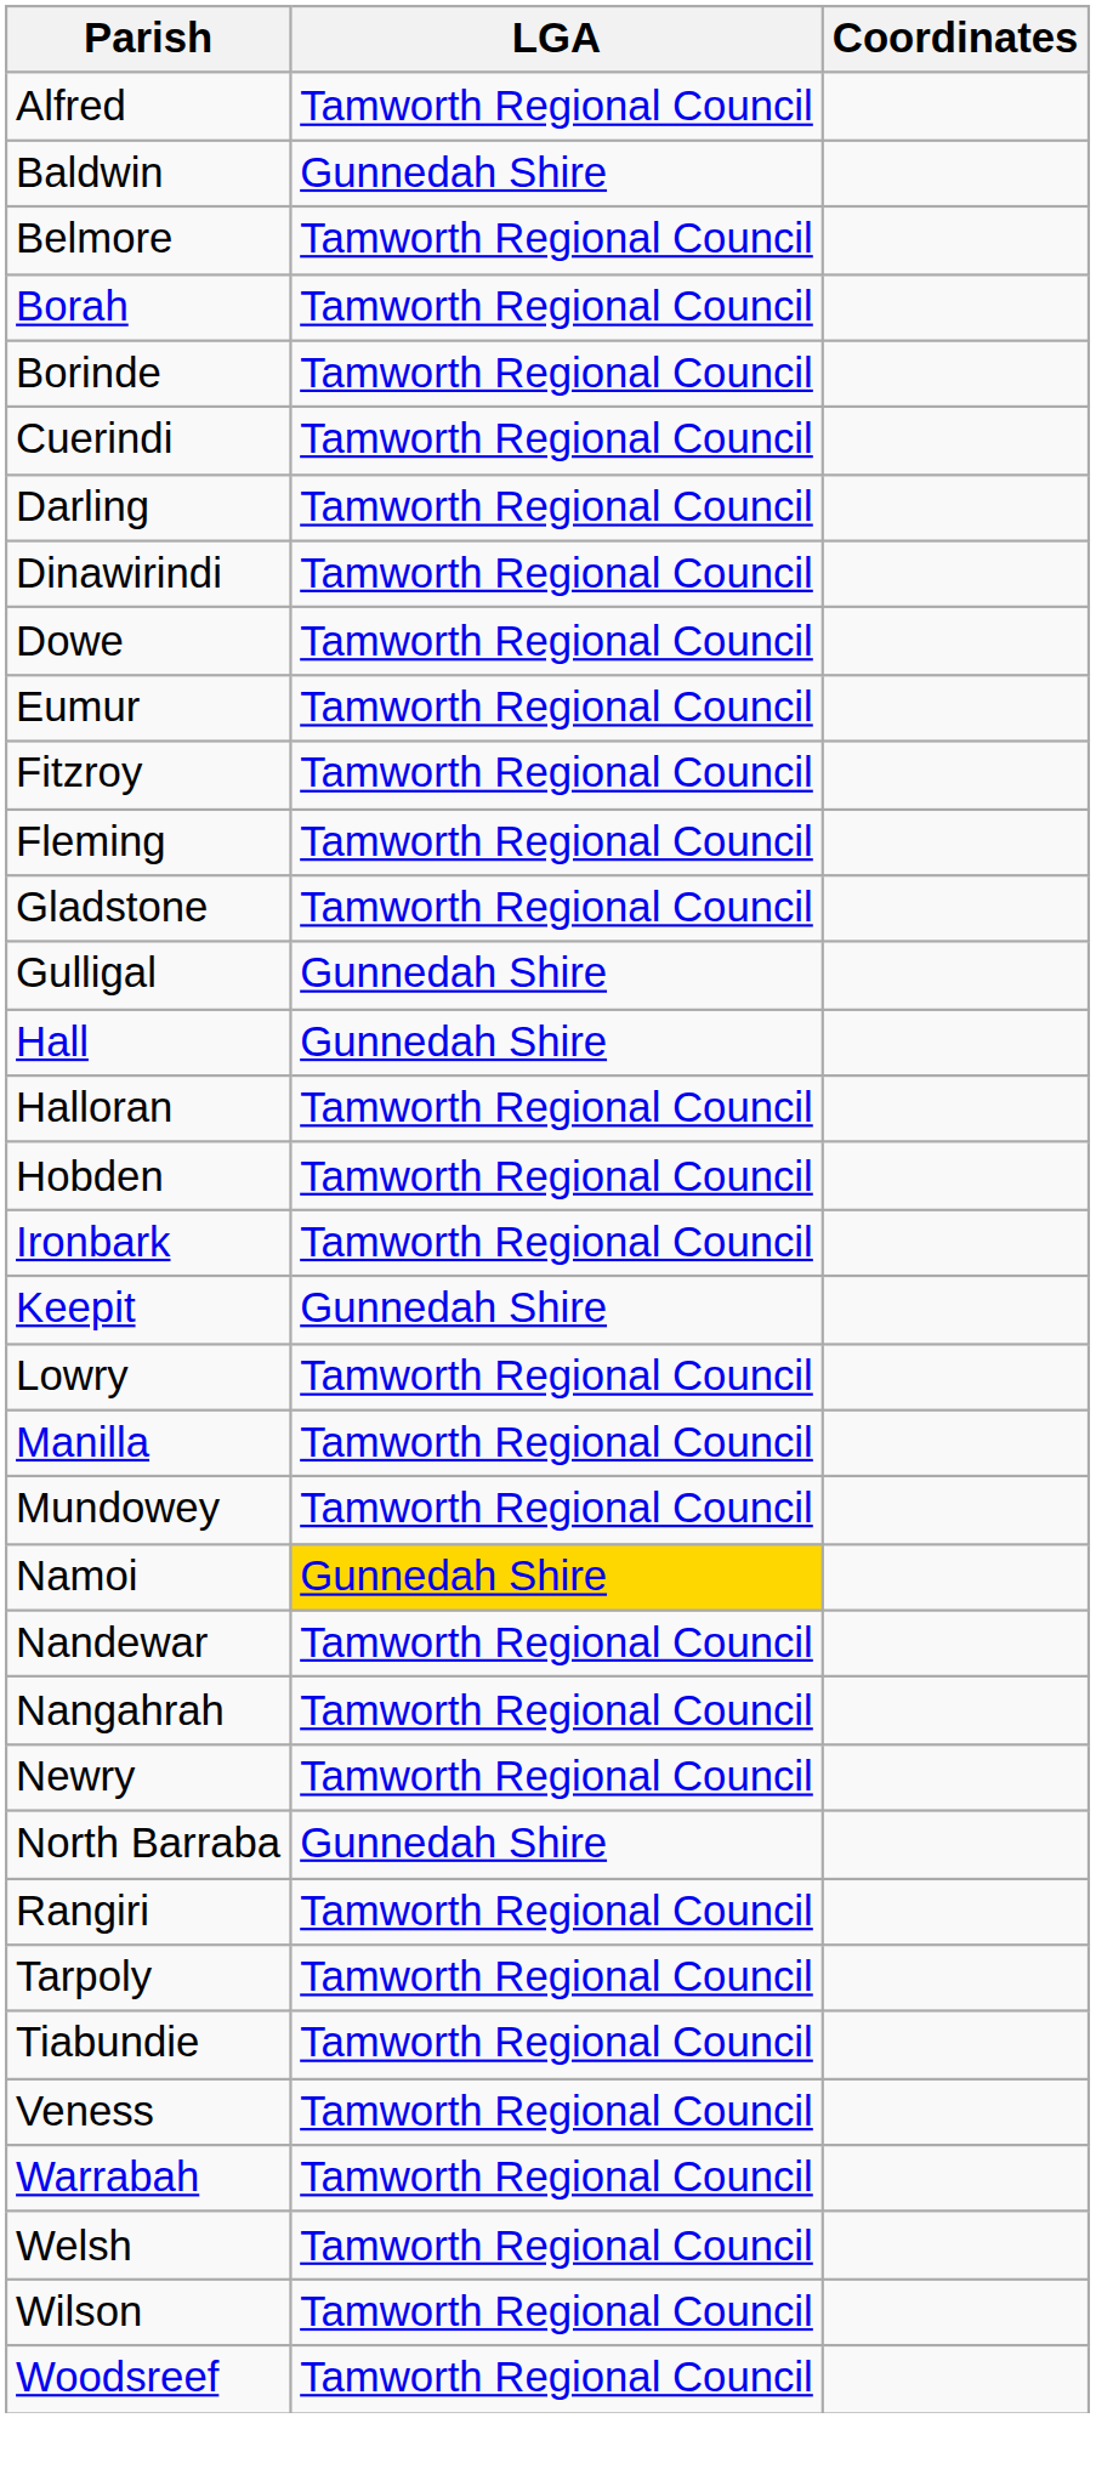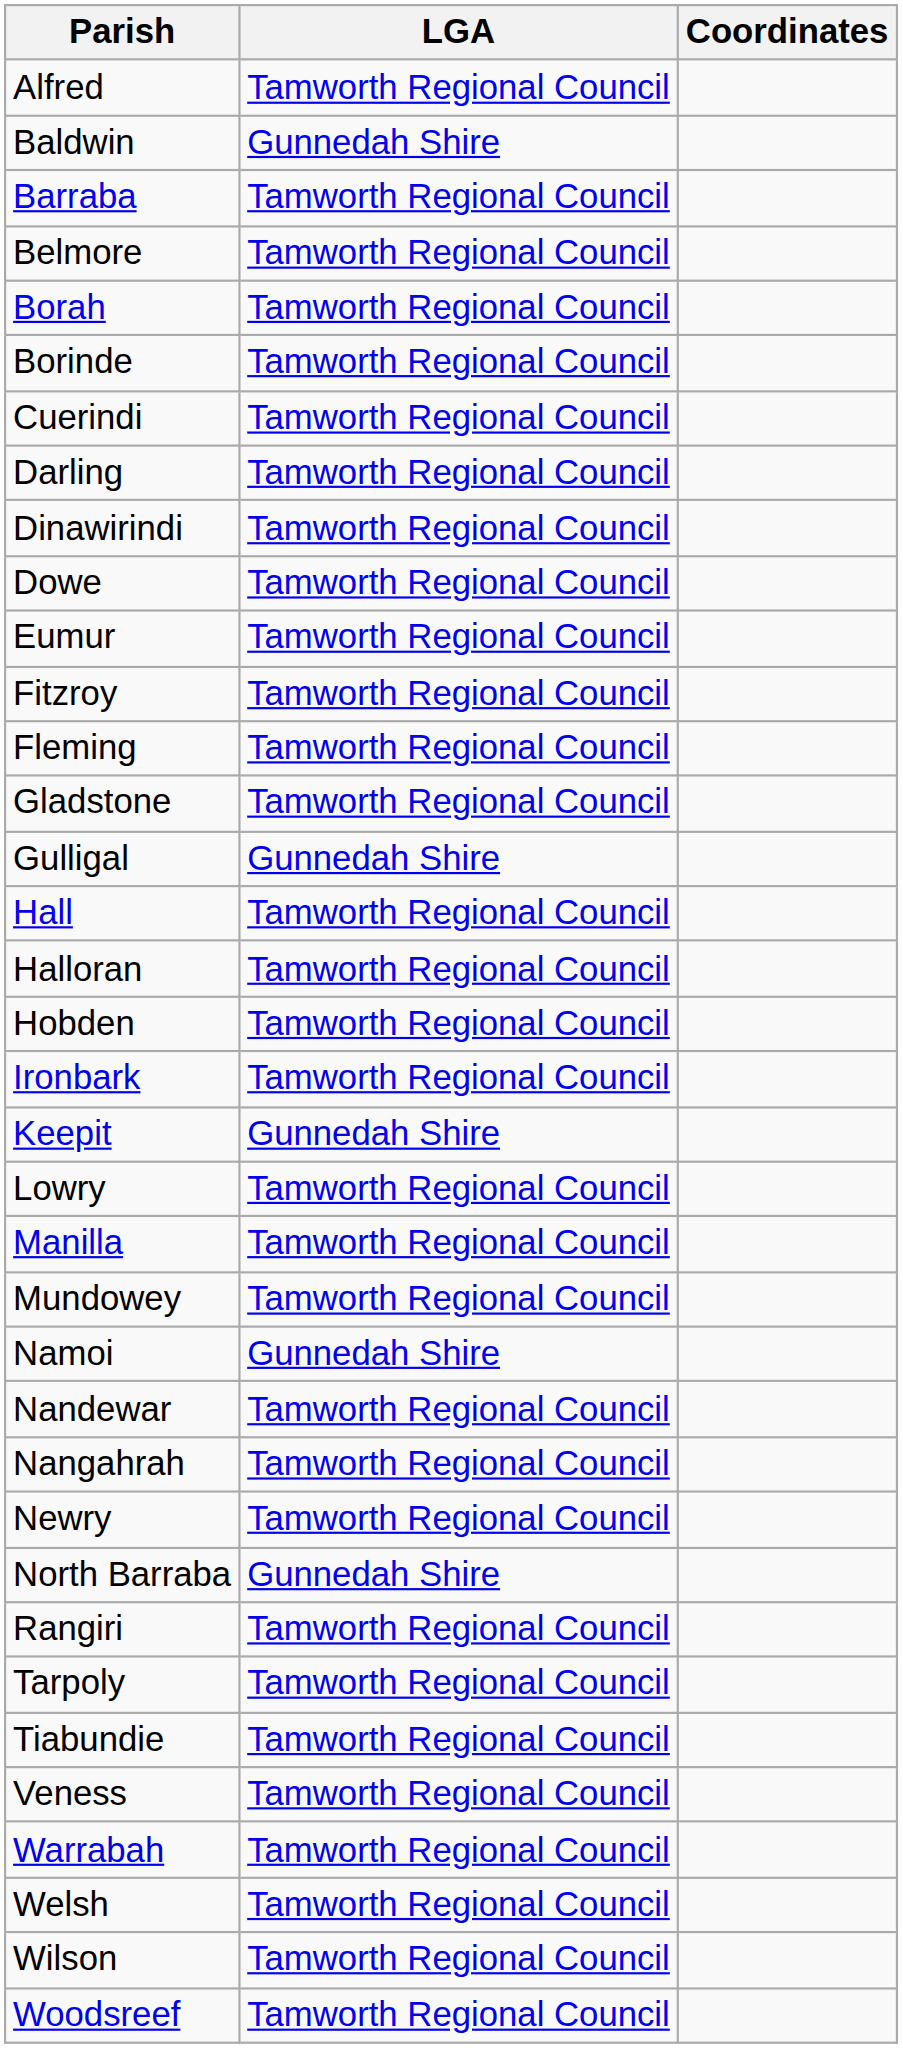+ row: Barraba | Tamworth Regional Council
Hall | LGA: Gunnedah Shire -> Tamworth Regional Council
Namoi | LGA: gold background -> no background
